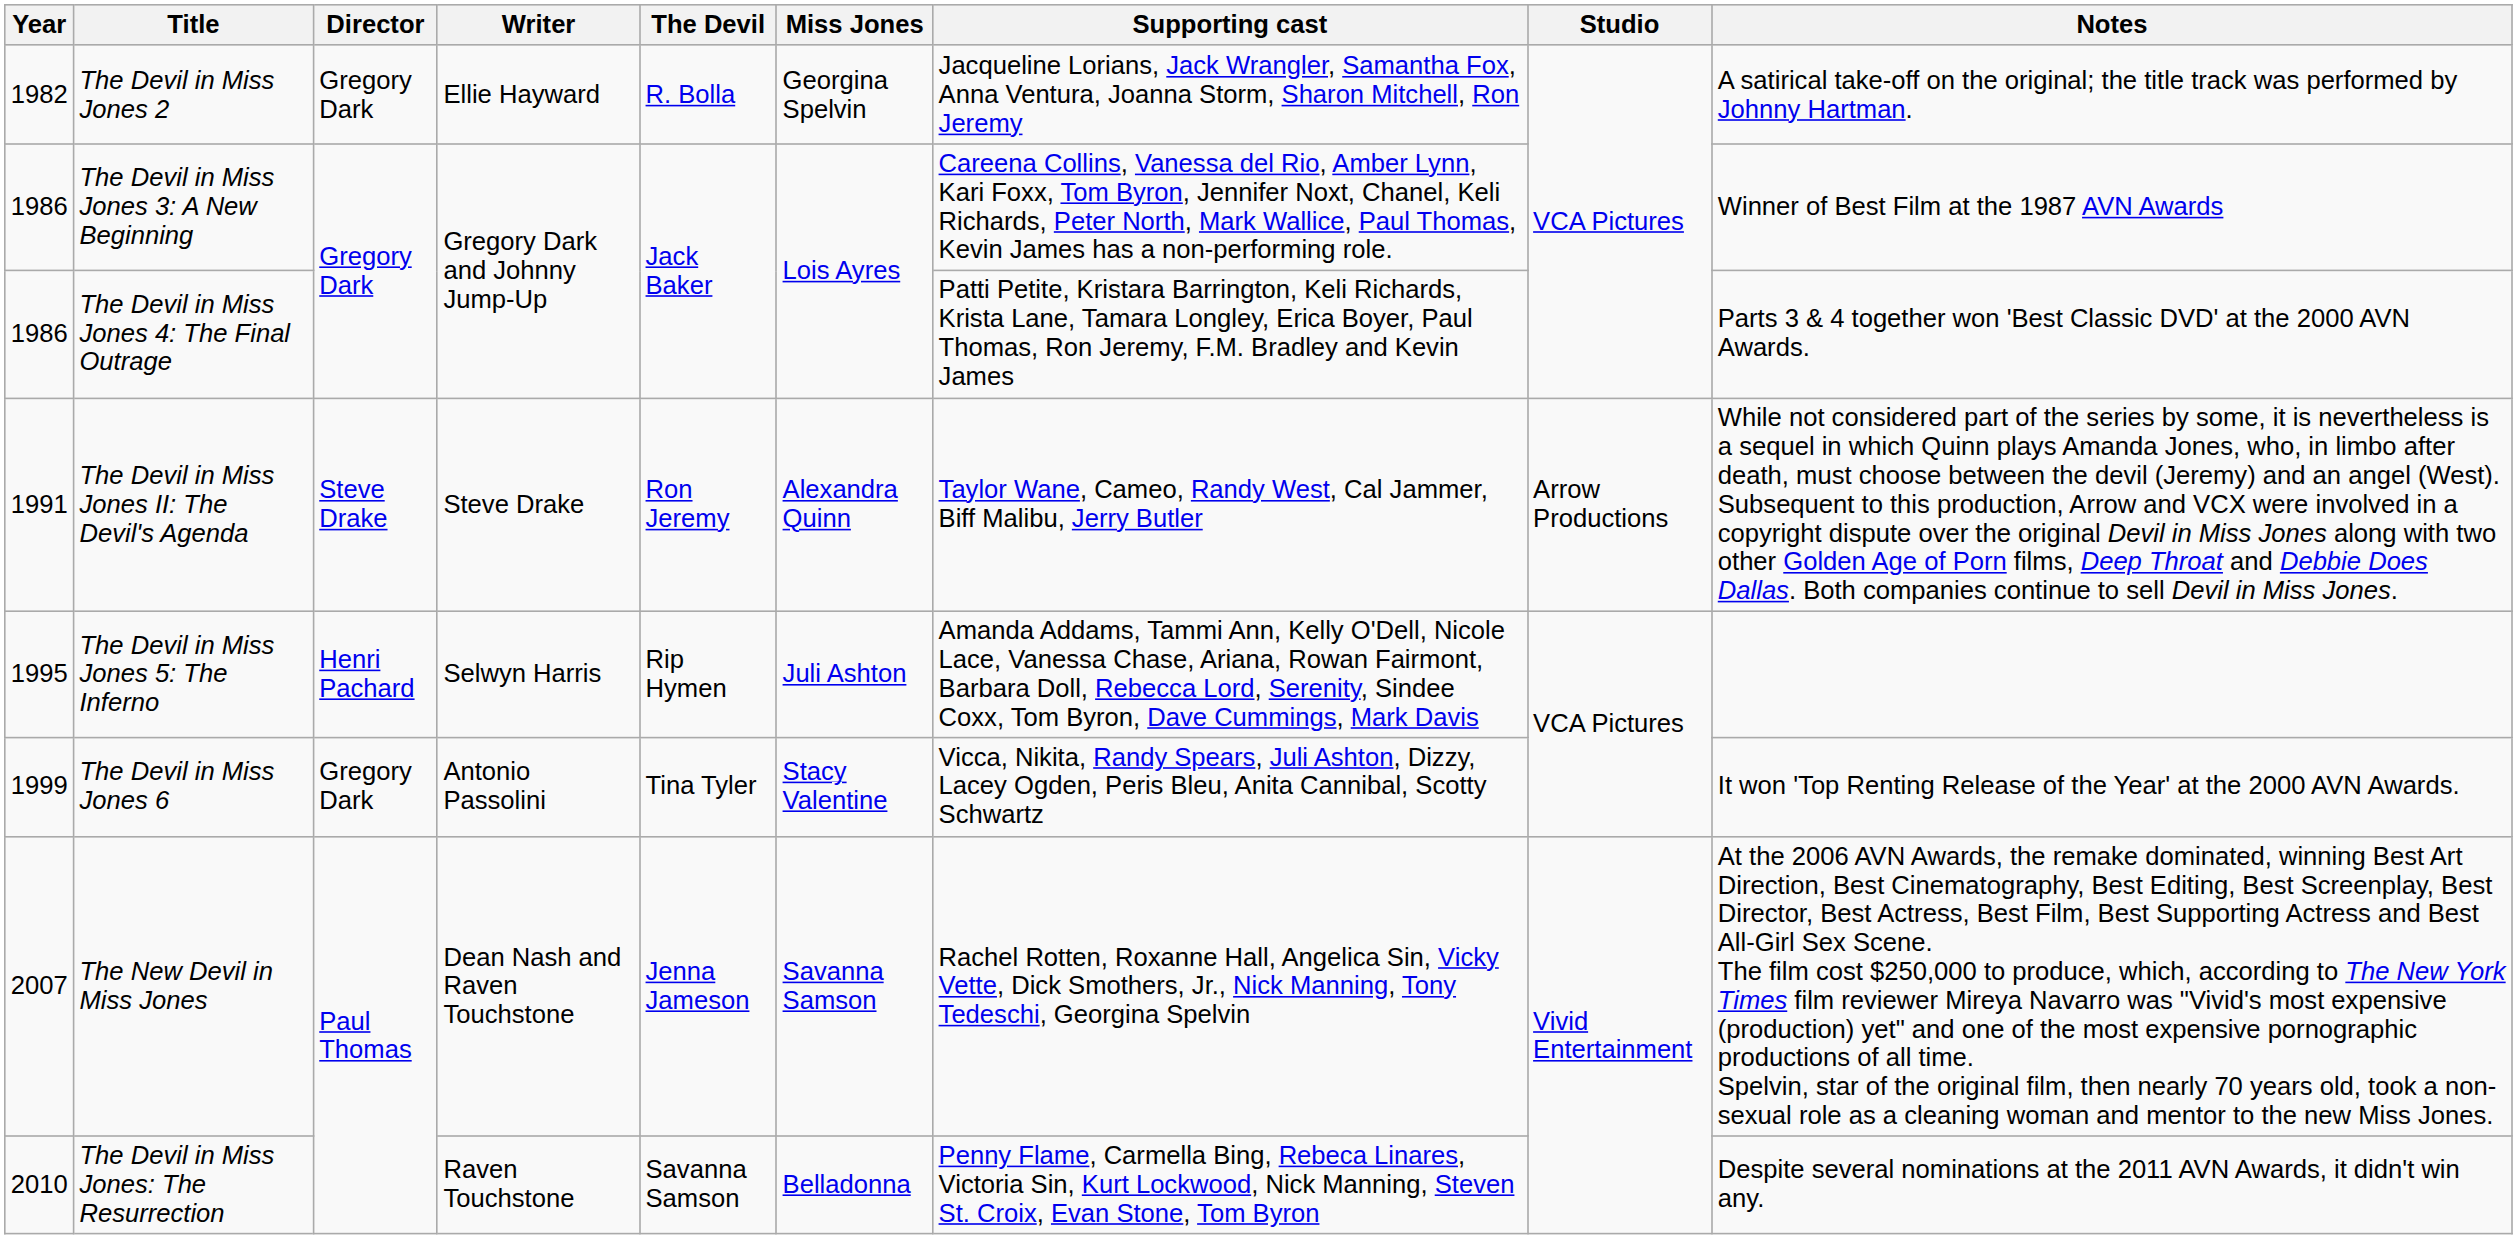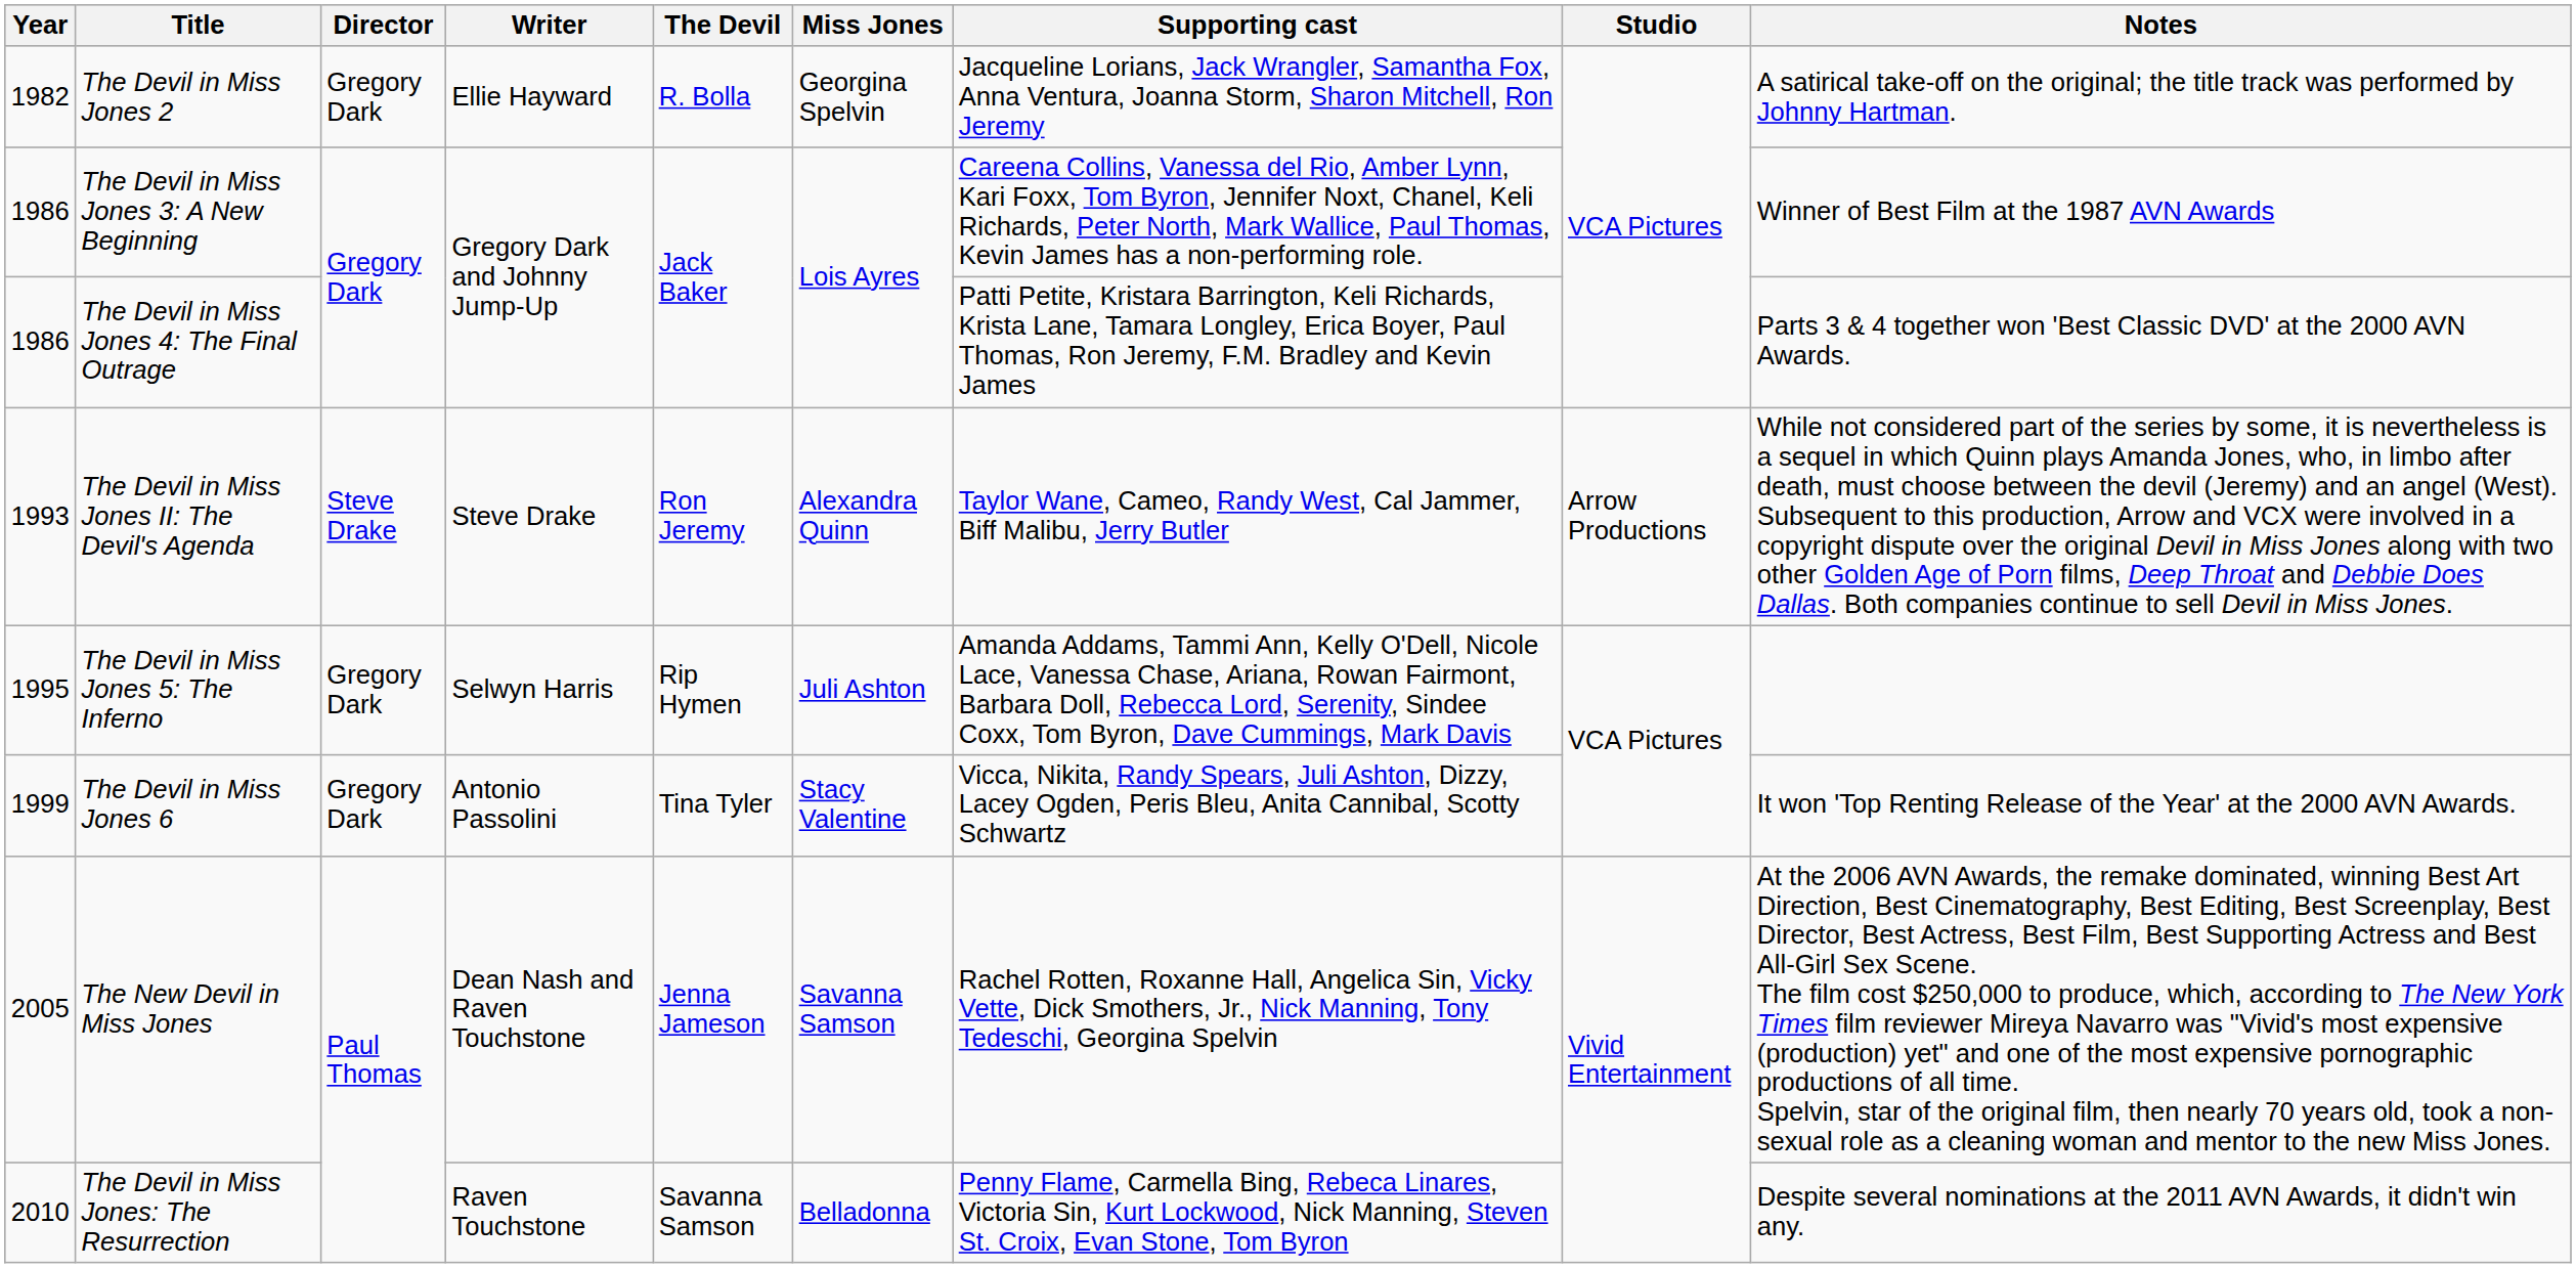The Devil in Miss Jones II: The Devil's Agenda | Year: 1991 -> 1993
The Devil in Miss Jones 5: The Inferno | Director: Henri Pachard -> Gregory Dark
The New Devil in Miss Jones | Year: 2007 -> 2005
